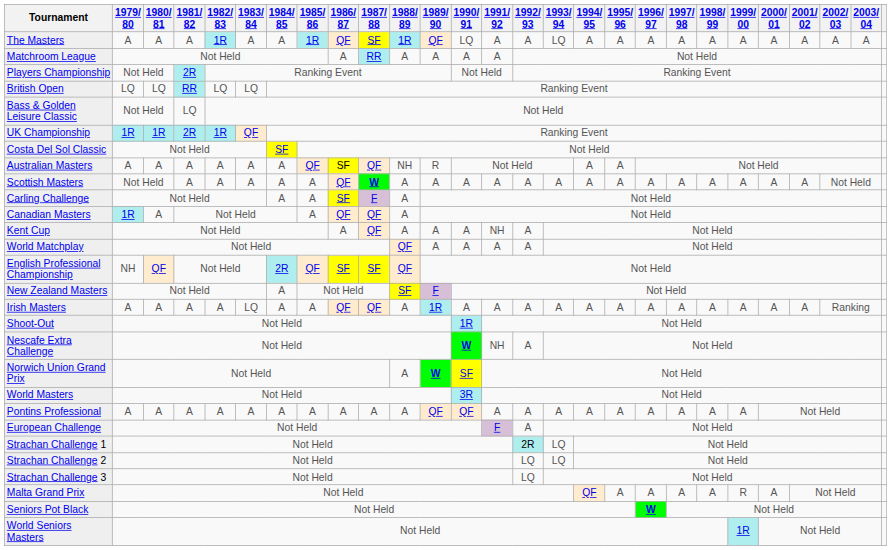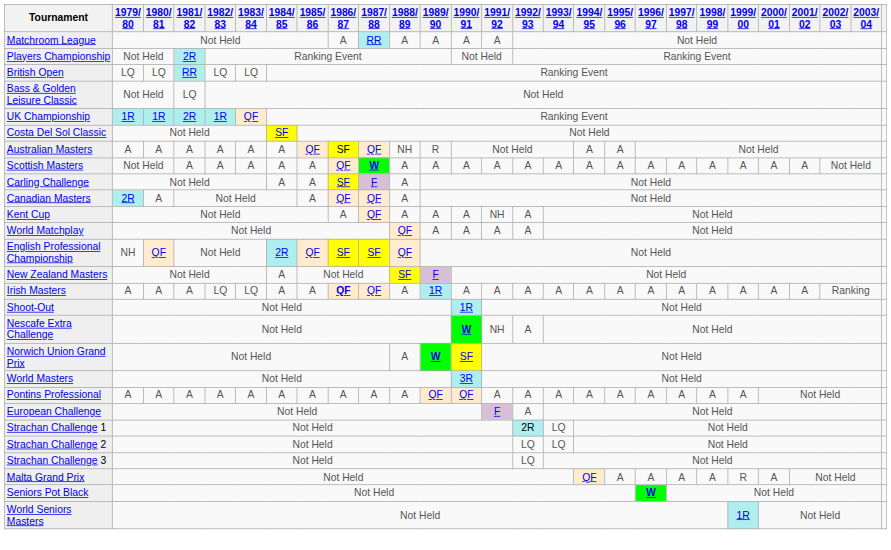- row: The Masters | A | A | A | 1R | A | A | 1R | QF | SF | 1R | QF | LQ | A | A | LQ | A | A | A | A | A | A | A | A | A | A
Canadian Masters | 1979/ 80: 1R -> 2R
Irish Masters | 1982/ 83: A -> LQ
Irish Masters | 1986/ 87: normal -> bold
